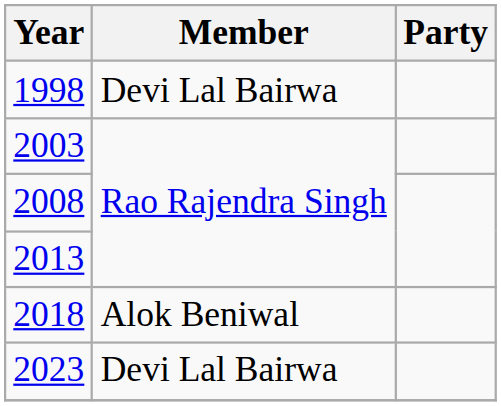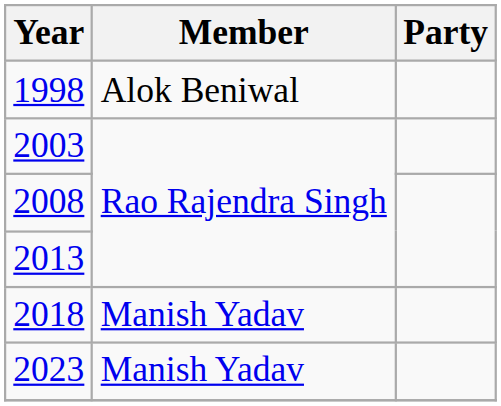1998 | Member: Devi Lal Bairwa -> Alok Beniwal
2018 | Member: Alok Beniwal -> Manish Yadav
2023 | Member: Devi Lal Bairwa -> Manish Yadav
